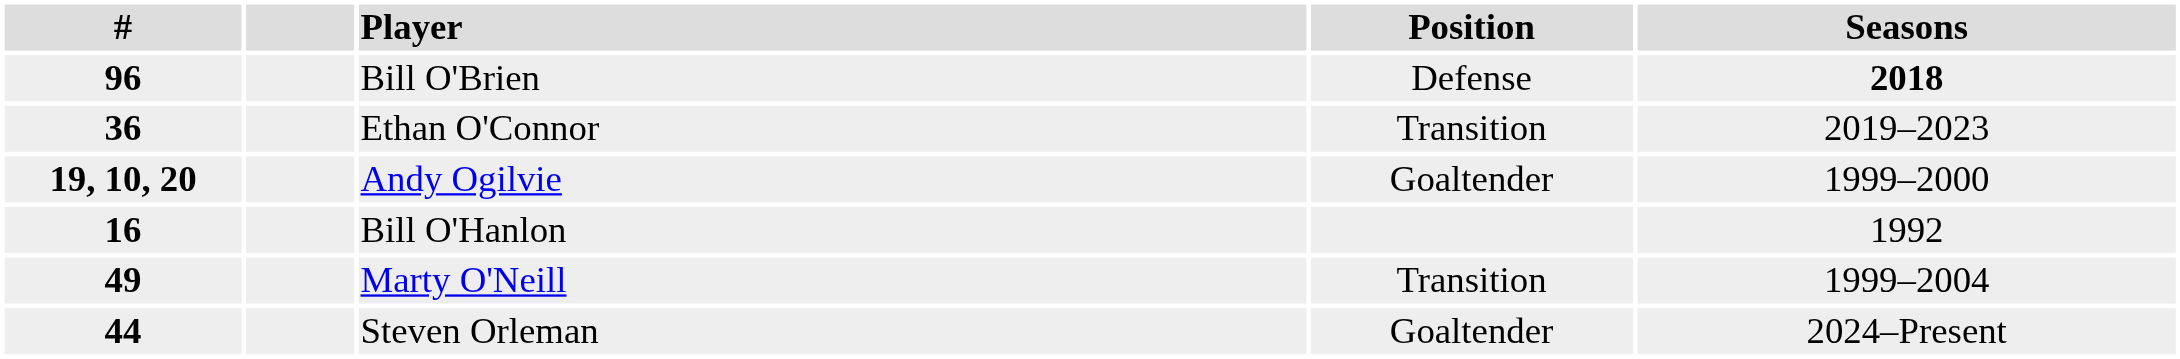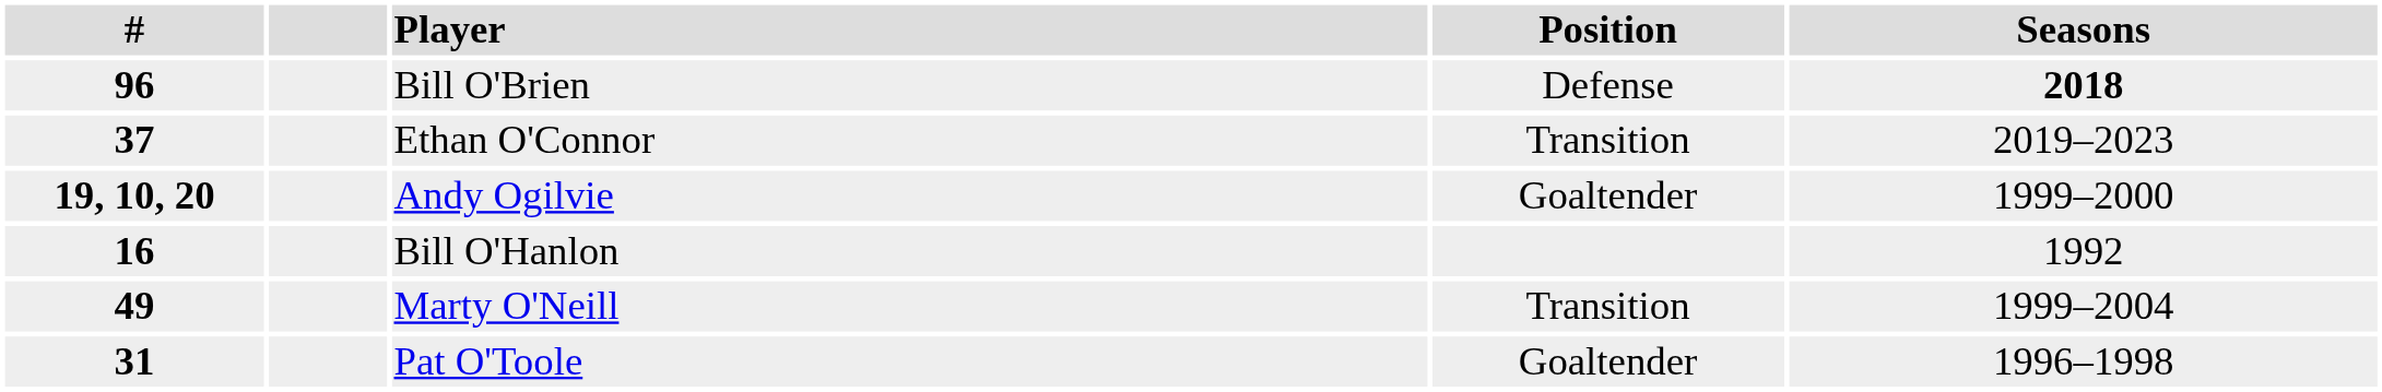Ethan O'Connor | #: 36 -> 37
- row: 44 | Steven Orleman | Goaltender | 2024–Present
+ row: 31 | Pat O'Toole | Goaltender | 1996–1998
